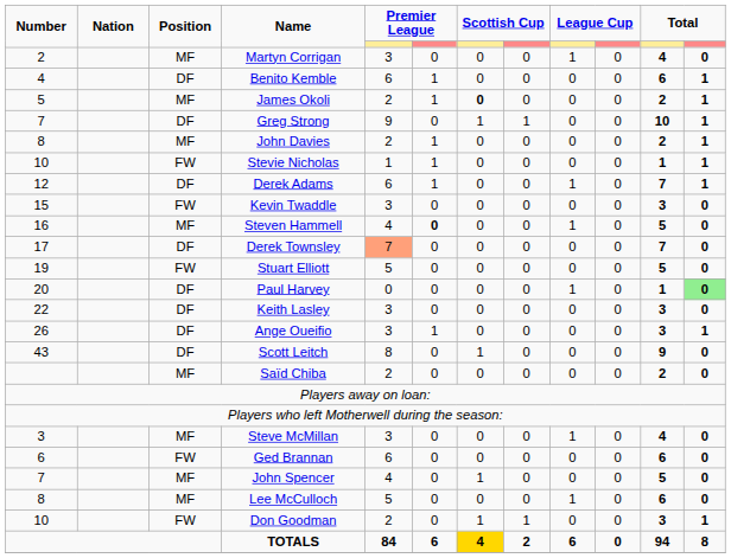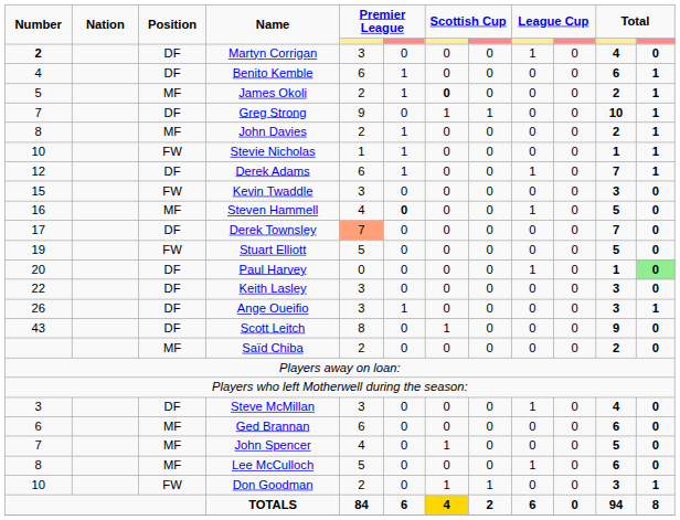Martyn Corrigan | Number: normal -> bold
Martyn Corrigan | Position: MF -> DF
Steve McMillan | Position: MF -> DF
Ged Brannan | Position: FW -> MF
